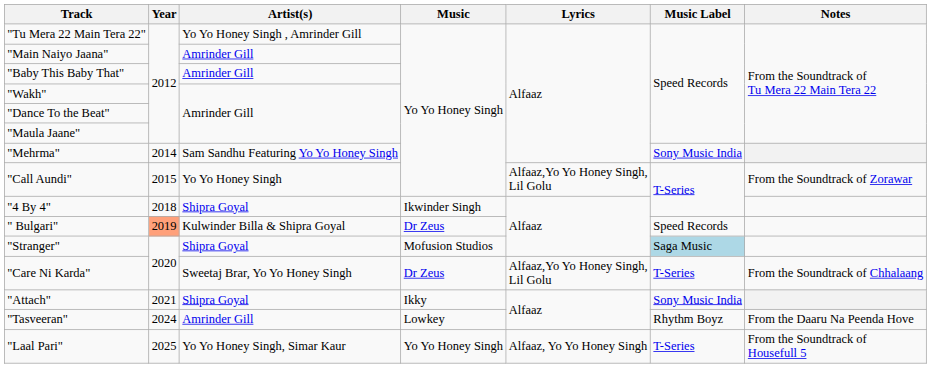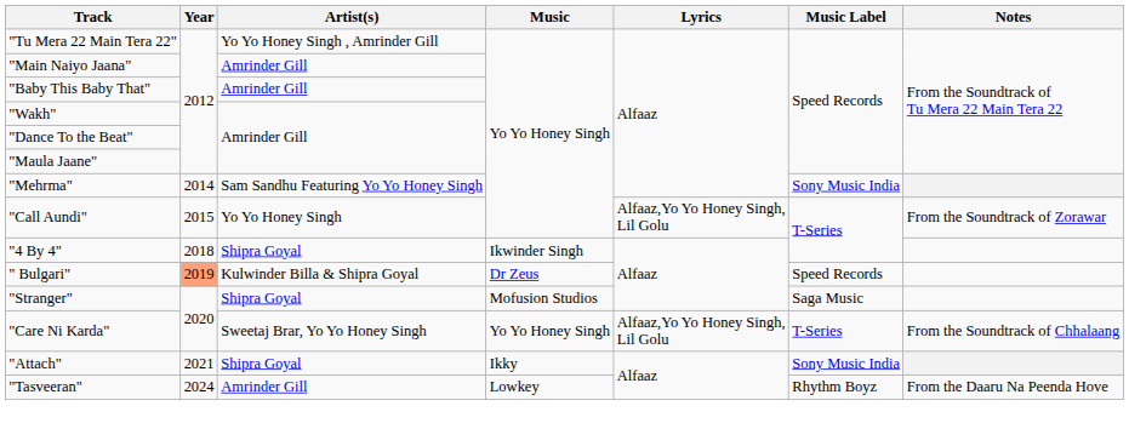"Stranger" | Music Label: lightblue background -> no background
"Care Ni Karda" | Music: Dr Zeus -> Yo Yo Honey Singh
- row: "Laal Pari" | 2025 | Yo Yo Honey Singh, Simar Kaur | Yo Yo Honey Singh | Alfaaz, Yo Yo Honey Singh | T-Series | From the Soundtrack of Housefull 5
